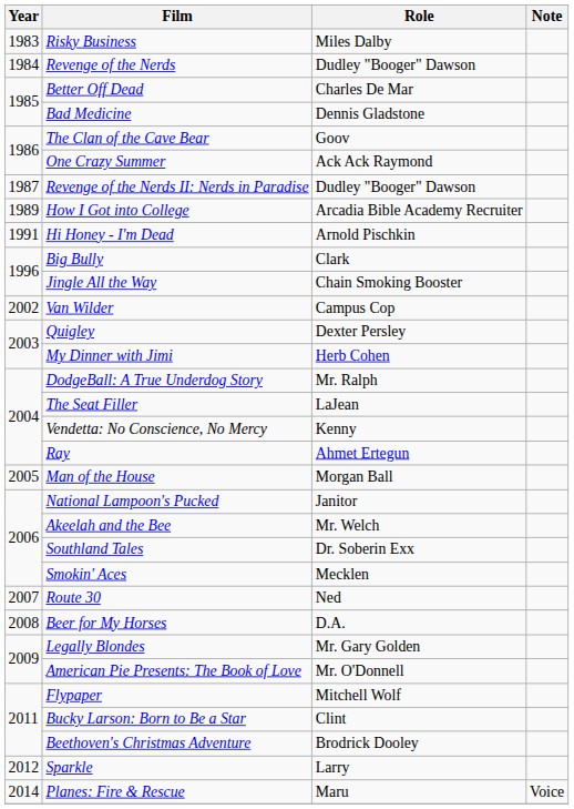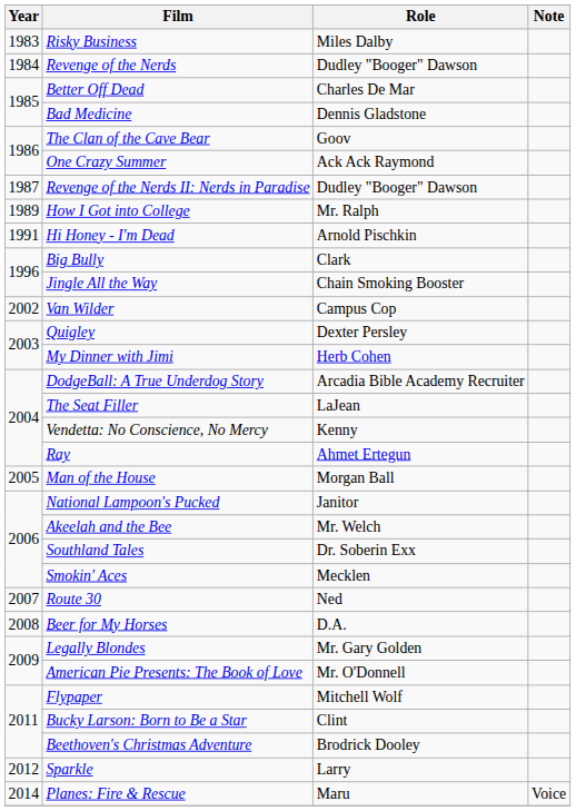How I Got into College | Role: Arcadia Bible Academy Recruiter -> Mr. Ralph
DodgeBall: A True Underdog Story | Role: Mr. Ralph -> Arcadia Bible Academy Recruiter
